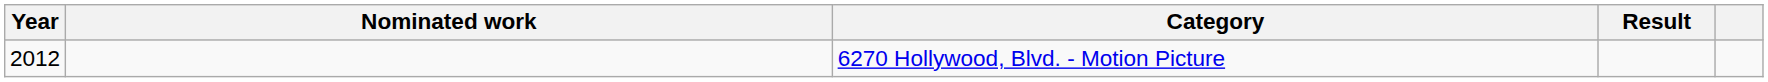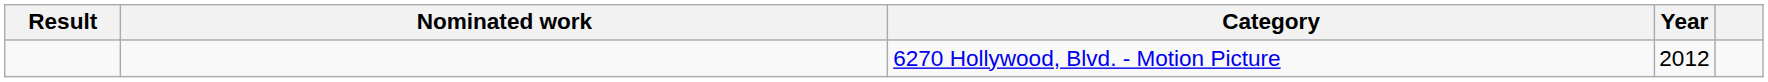columns swapped: Year <-> Result
